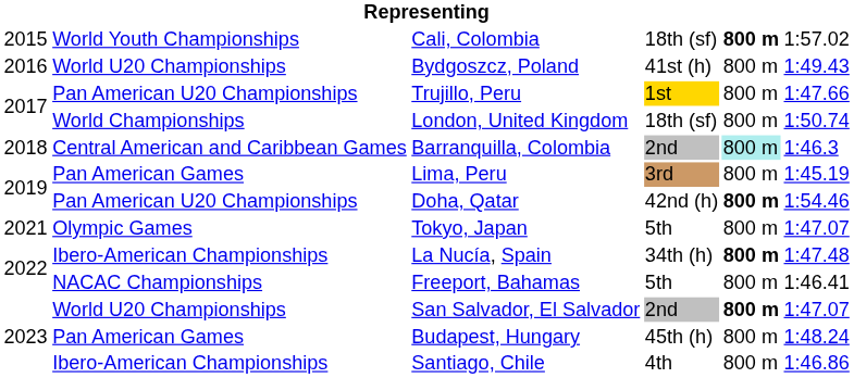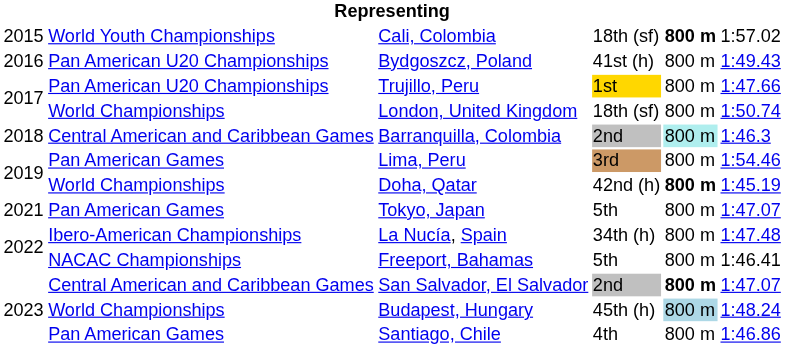Bydgoszcz, Poland | column 2: World U20 Championships -> Pan American U20 Championships
Lima, Peru | column 6: 1:45.19 -> 1:54.46
Doha, Qatar | column 2: Pan American U20 Championships -> World Championships
Doha, Qatar | column 6: 1:54.46 -> 1:45.19
Tokyo, Japan | column 2: Olympic Games -> Pan American Games
La Nucía, Spain | column 5: bold -> normal
San Salvador, El Salvador | column 2: World U20 Championships -> Central American and Caribbean Games
Budapest, Hungary | column 2: Pan American Games -> World Championships
Budapest, Hungary | column 5: no background -> lightblue background
Santiago, Chile | column 2: Ibero-American Championships -> Pan American Games
